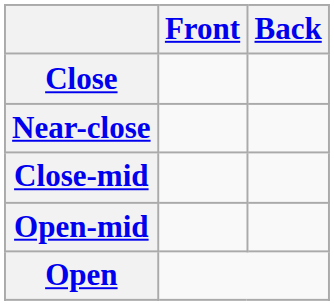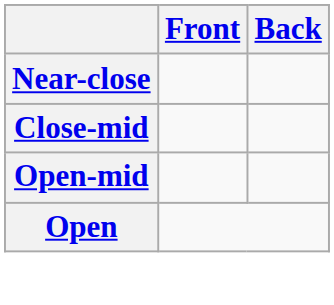- row: Close
